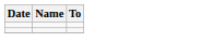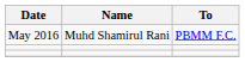+ row: May 2016 | Muhd Shamirul Rani | PBMM F.C.
